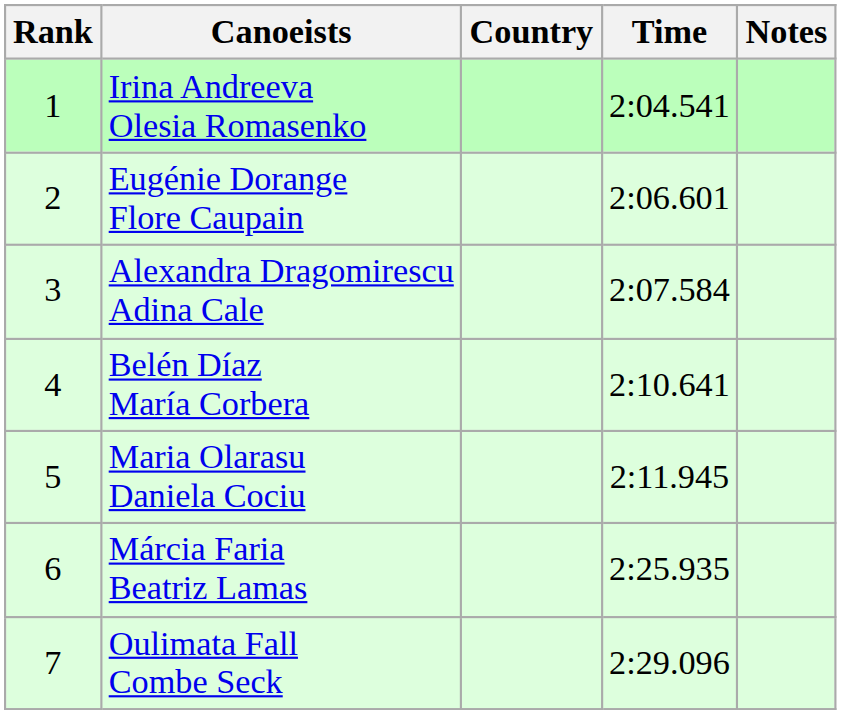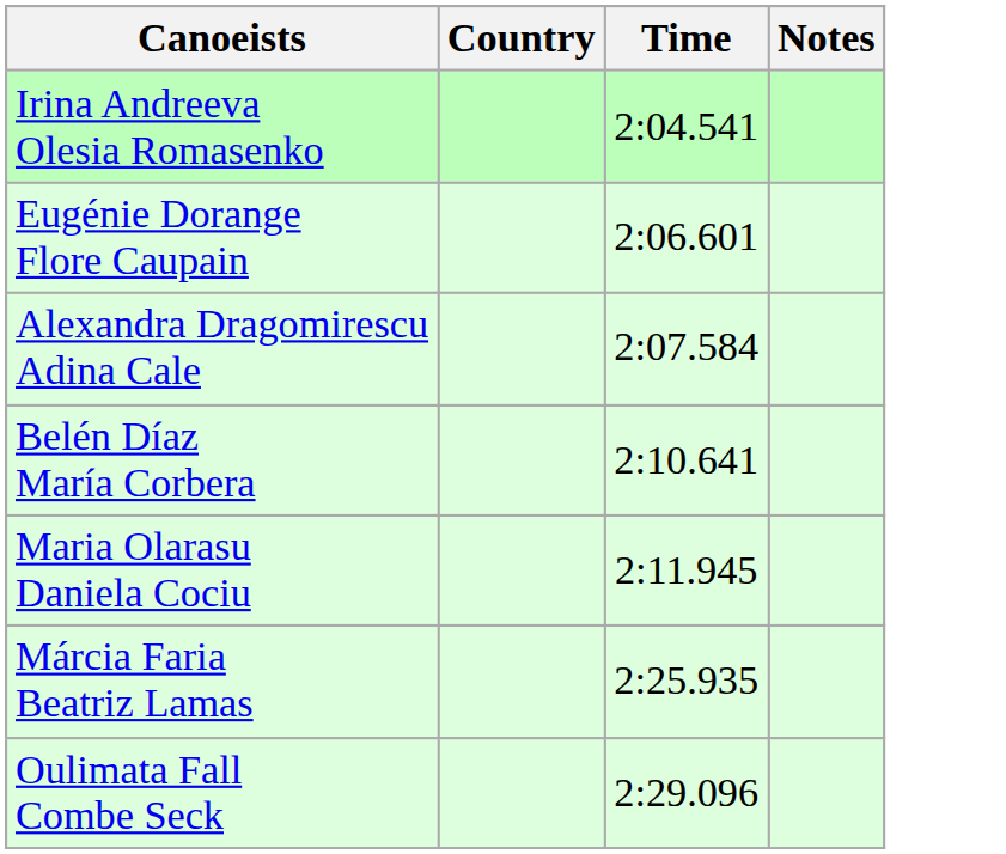- column: Rank | 1 | 2 | 3 | 4 | 5 | 6 | 7
